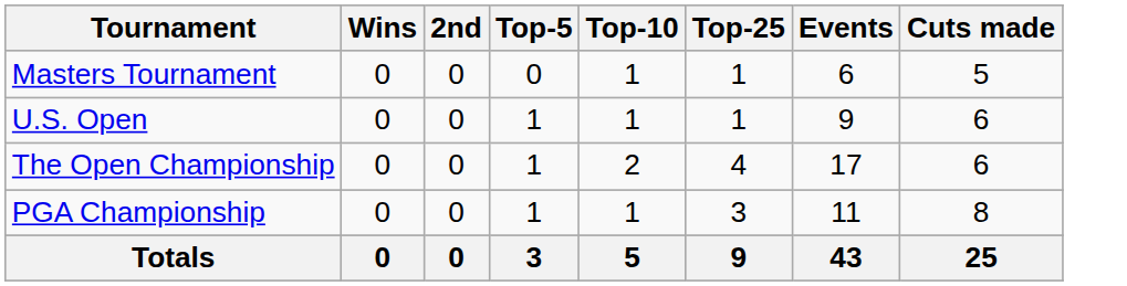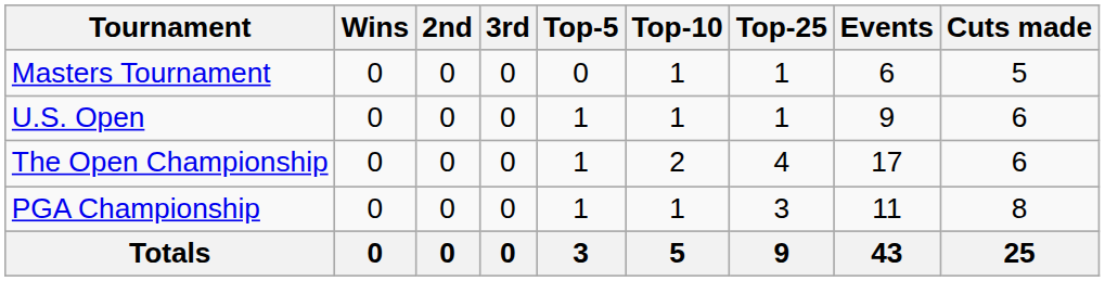+ column: 3rd | 0 | 0 | 0 | 0 | 0
